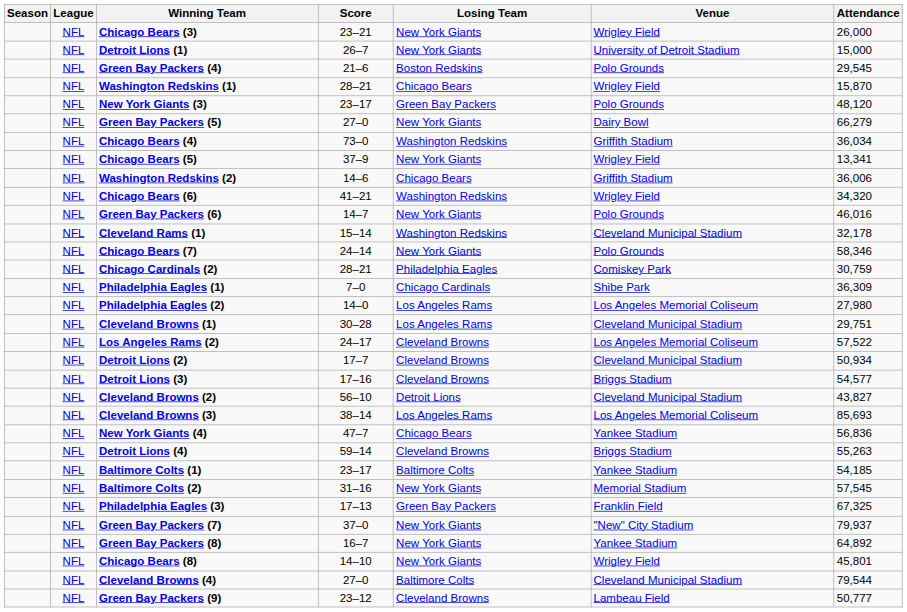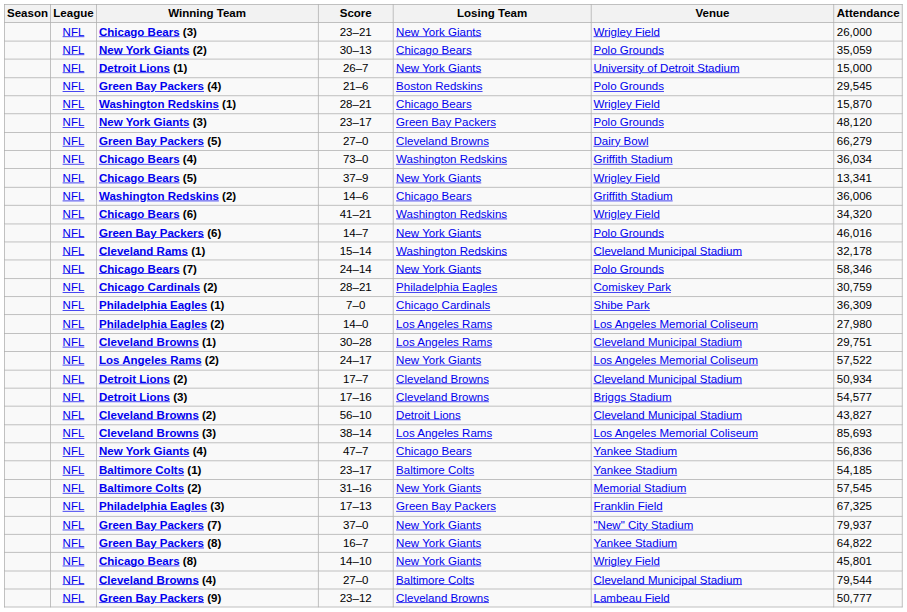+ row: NFL | New York Giants (2) | 30–13 | Chicago Bears | Polo Grounds | 35,059
Green Bay Packers (5) | Losing Team: New York Giants -> Cleveland Browns
Los Angeles Rams (2) | Losing Team: Cleveland Browns -> New York Giants
- row: NFL | Detroit Lions (4) | 59–14 | Cleveland Browns | Briggs Stadium | 55,263
Green Bay Packers (8) | Attendance: 64,892 -> 64,822
